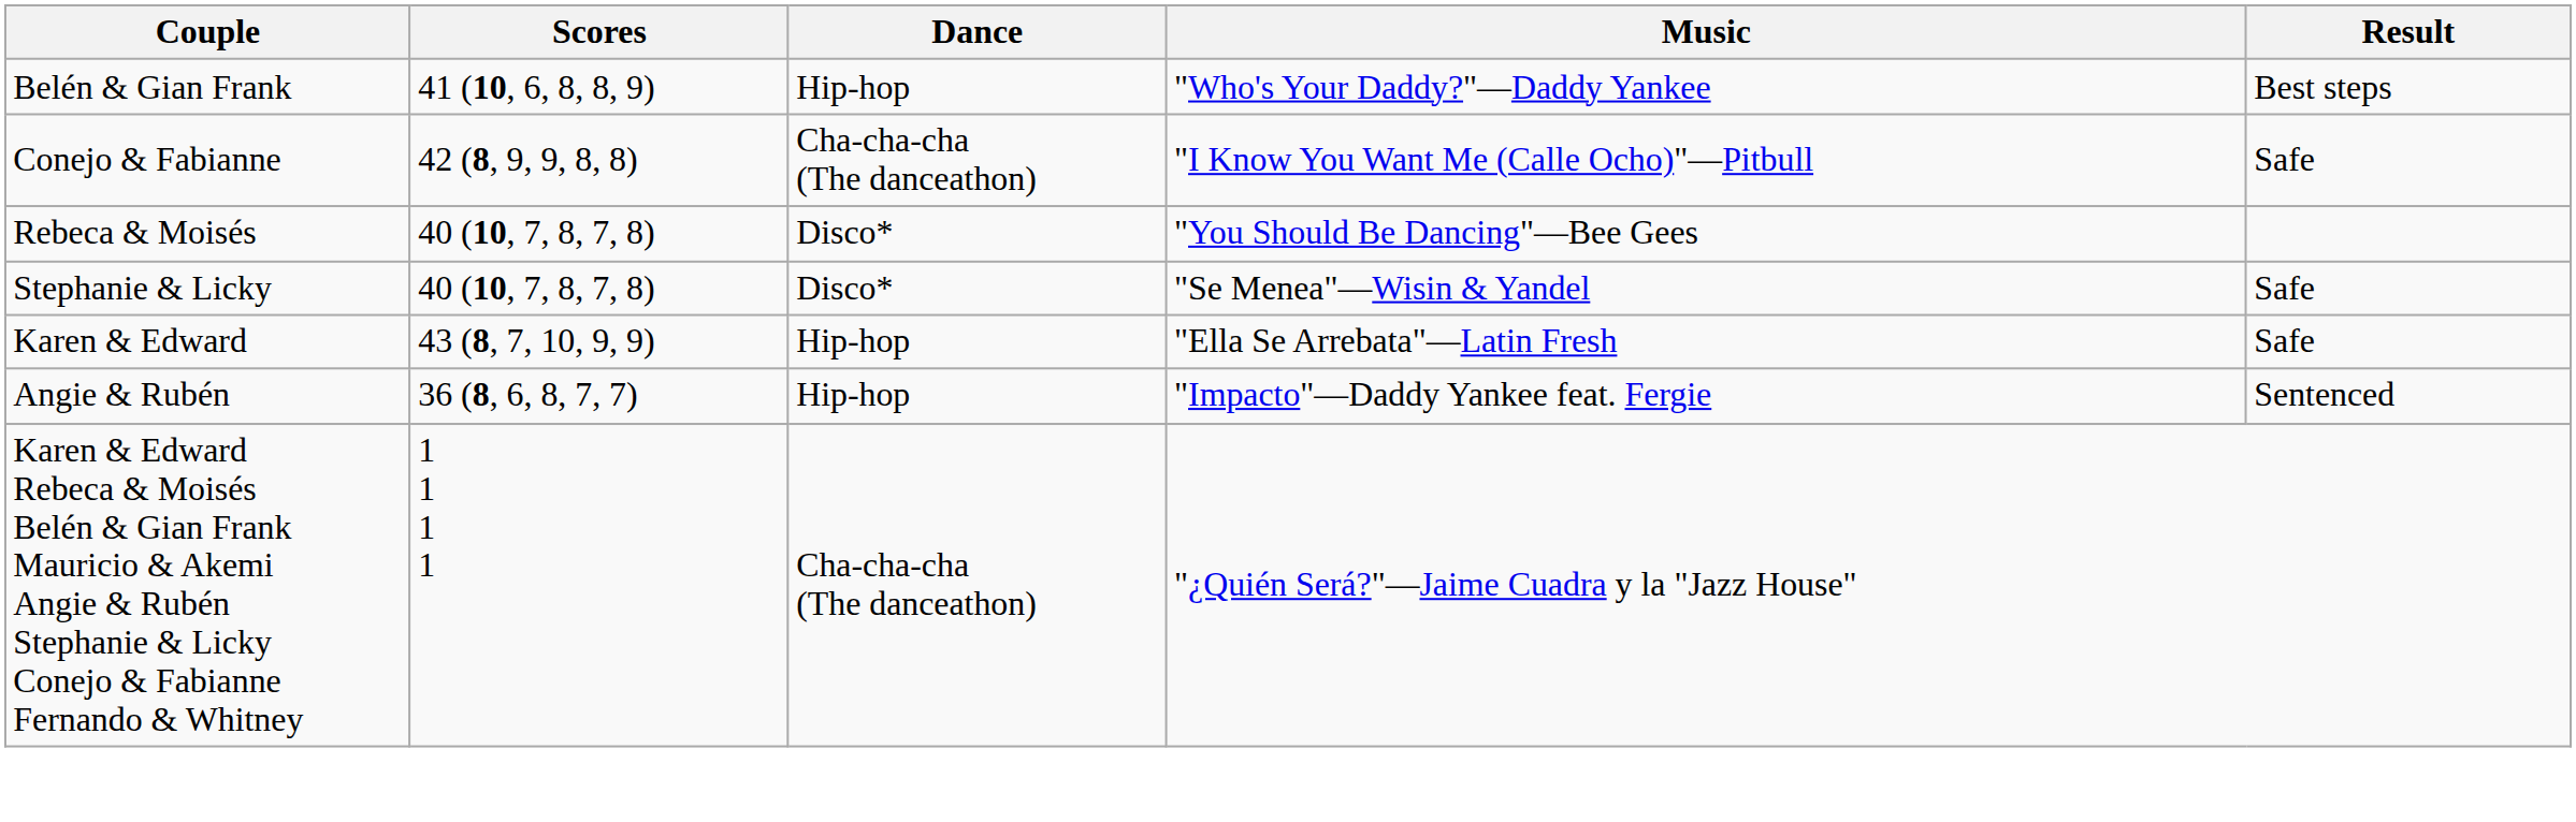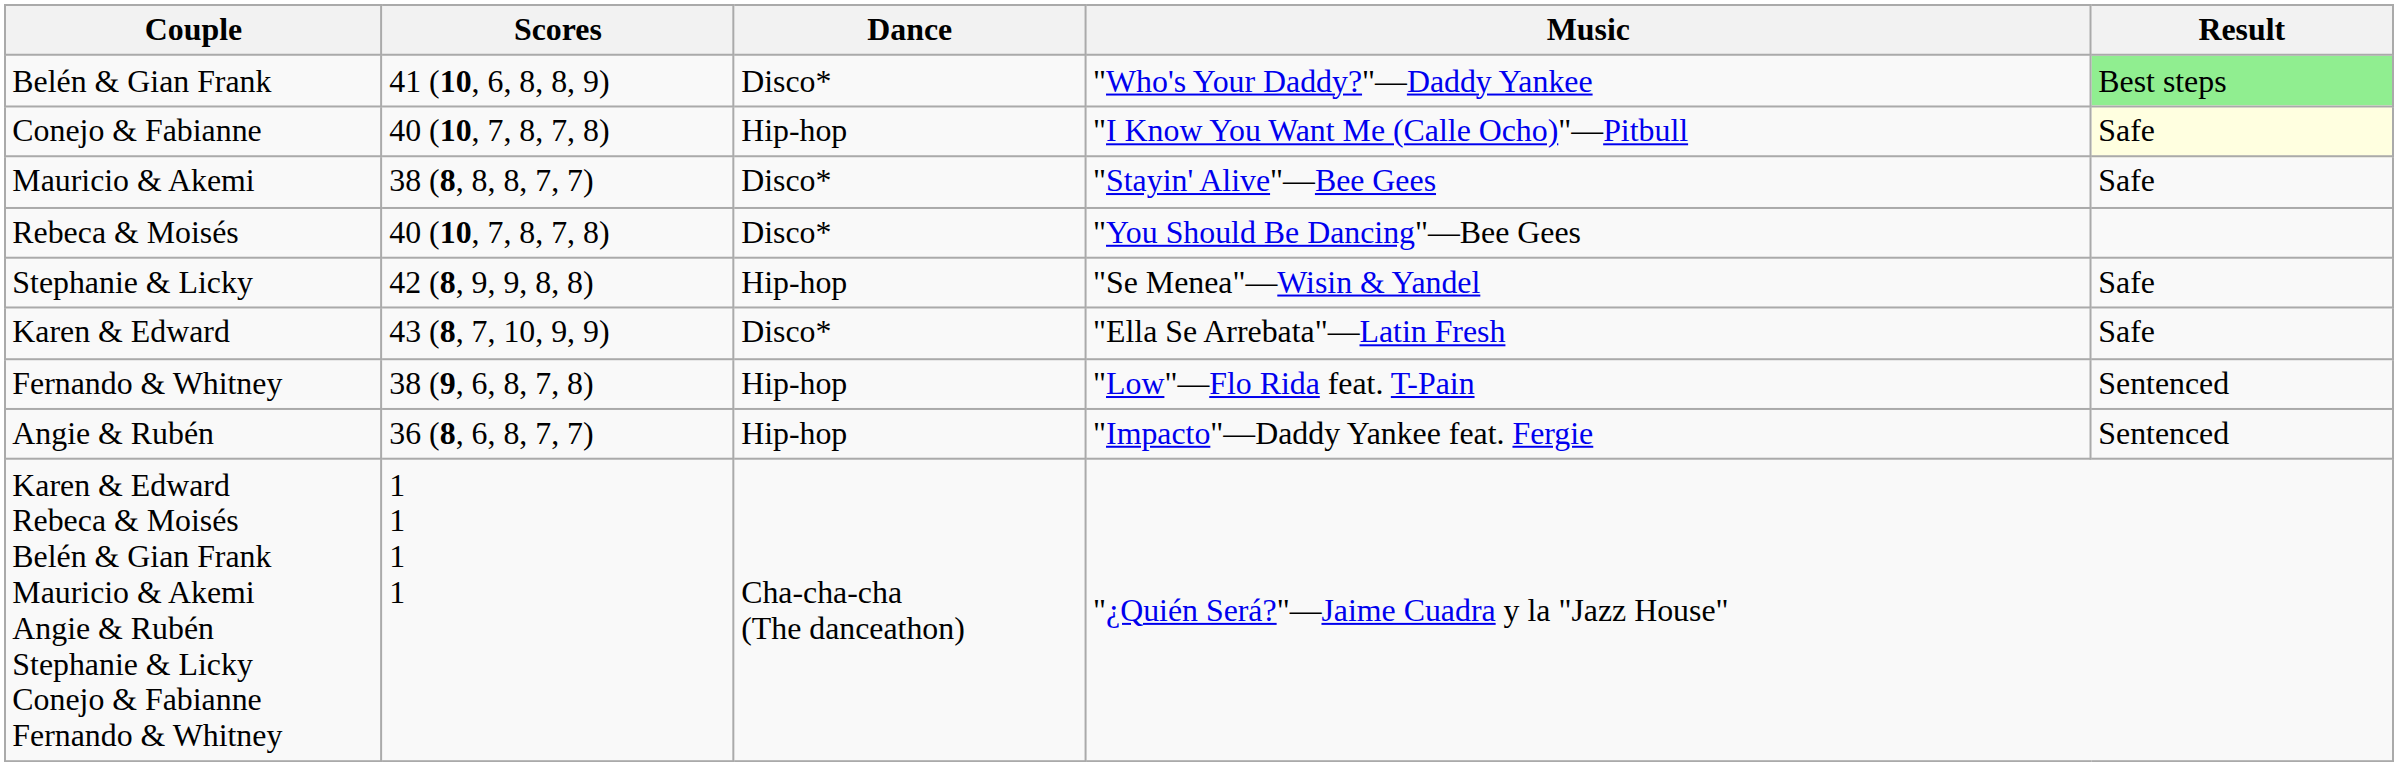Belén & Gian Frank | Dance: Hip-hop -> Disco*
Belén & Gian Frank | Result: no background -> lightgreen background
Conejo & Fabianne | Scores: 42 (8, 9, 9, 8, 8) -> 40 (10, 7, 8, 7, 8)
Conejo & Fabianne | Dance: Cha-cha-cha (The danceathon) -> Hip-hop
Conejo & Fabianne | Result: no background -> lightyellow background
+ row: Mauricio & Akemi | 38 (8, 8, 8, 7, 7) | Disco* | "Stayin' Alive"—Bee Gees | Safe
Stephanie & Licky | Scores: 40 (10, 7, 8, 7, 8) -> 42 (8, 9, 9, 8, 8)
Stephanie & Licky | Dance: Disco* -> Hip-hop
Karen & Edward | Dance: Hip-hop -> Disco*
+ row: Fernando & Whitney | 38 (9, 6, 8, 7, 8) | Hip-hop | "Low"—Flo Rida feat. T-Pain | Sentenced
